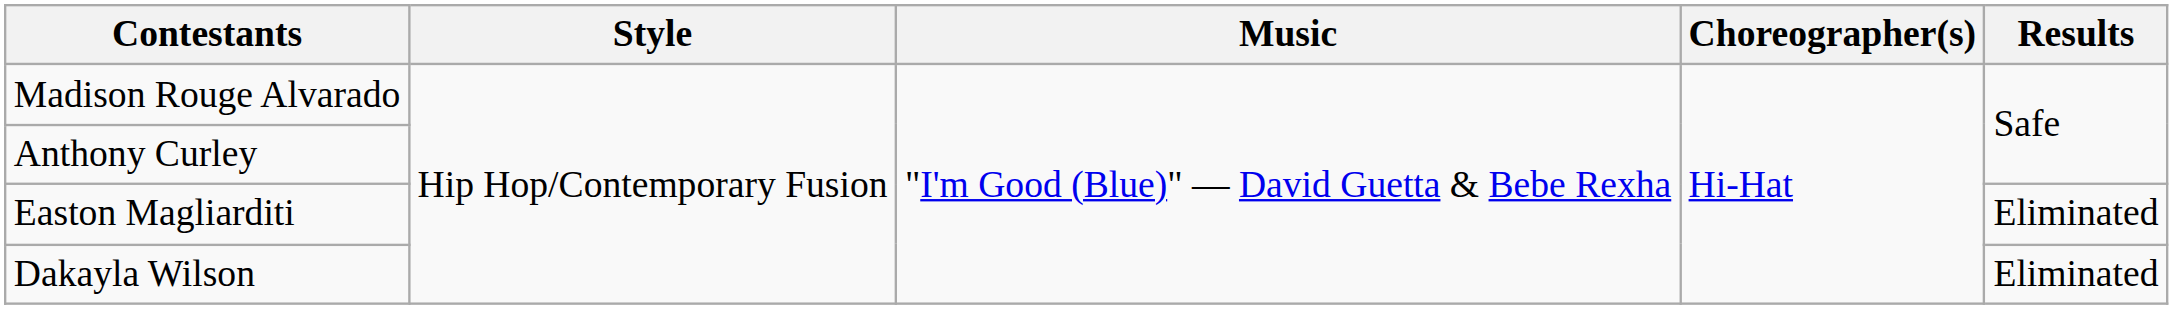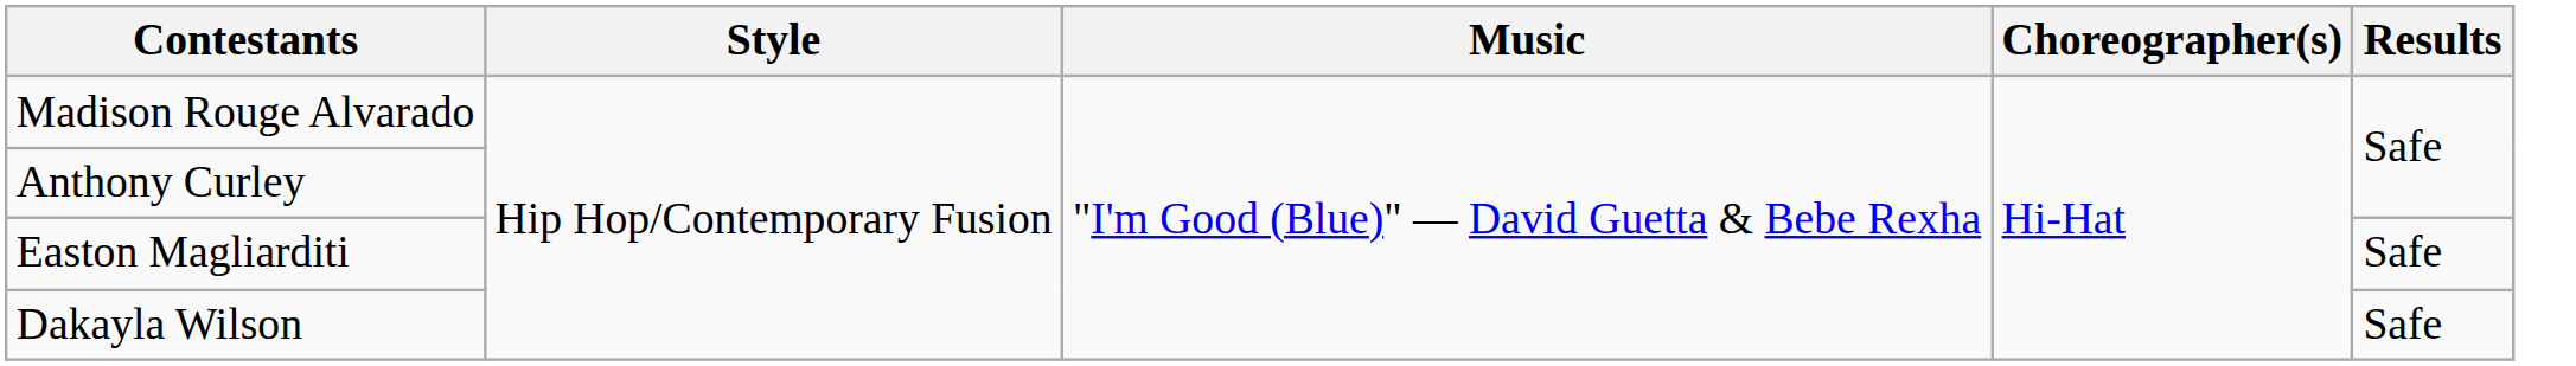Easton Magliarditi | Results: Eliminated -> Safe
Dakayla Wilson | Results: Eliminated -> Safe
